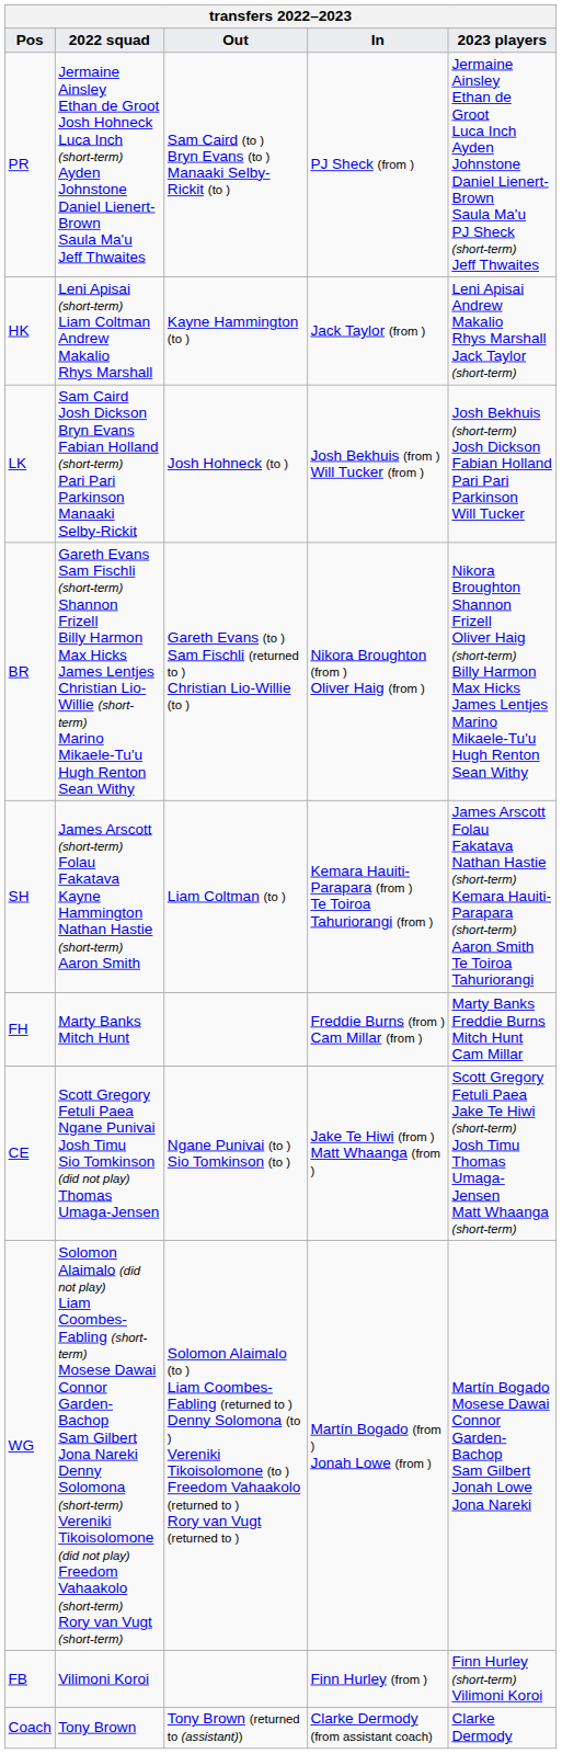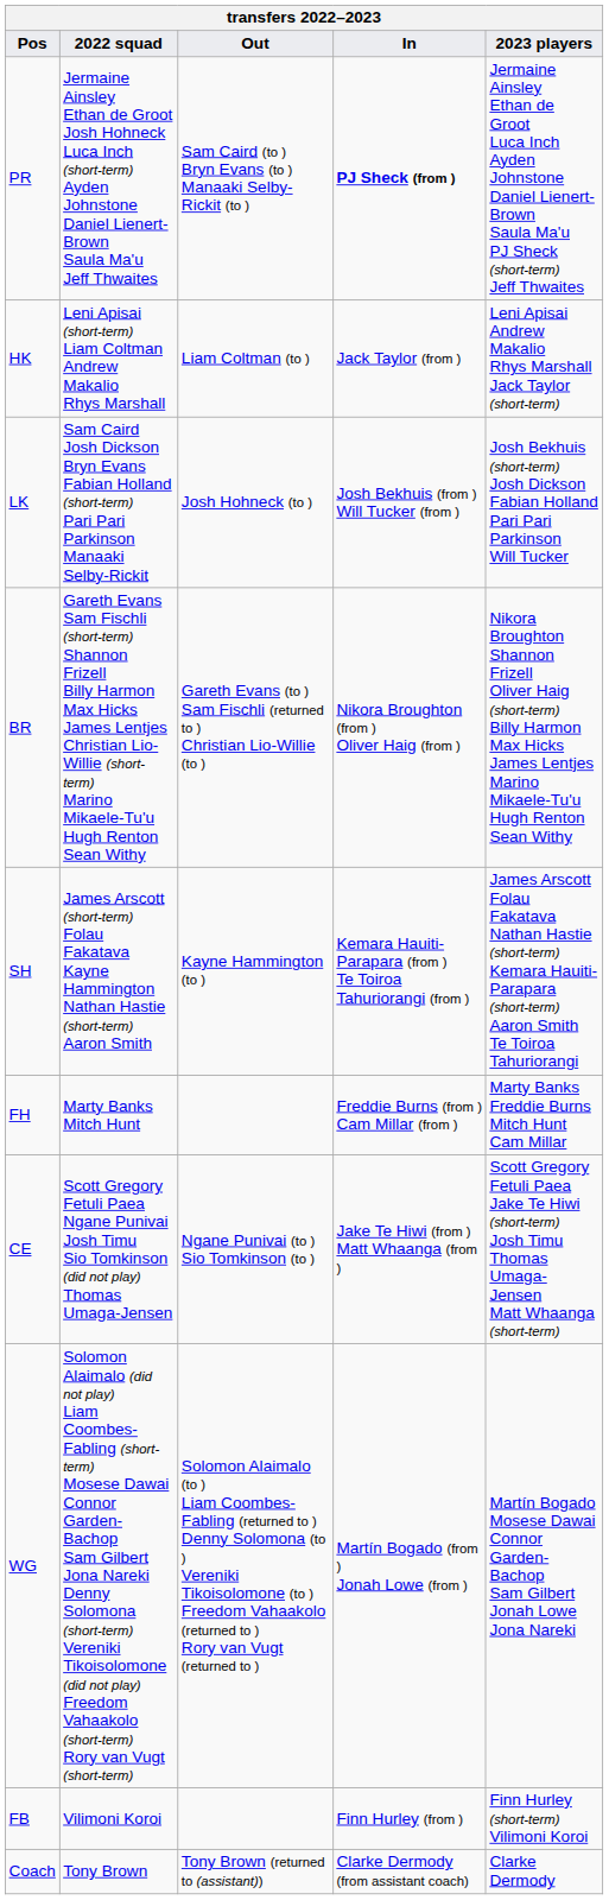PR | In: normal -> bold
HK | Out: Kayne Hammington (to ) -> Liam Coltman (to )
SH | Out: Liam Coltman (to ) -> Kayne Hammington (to )
